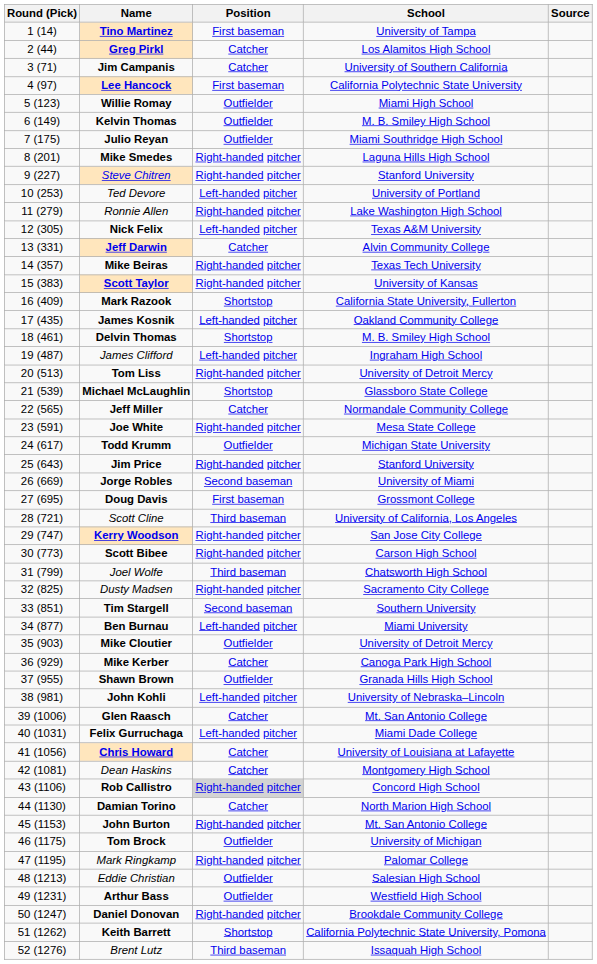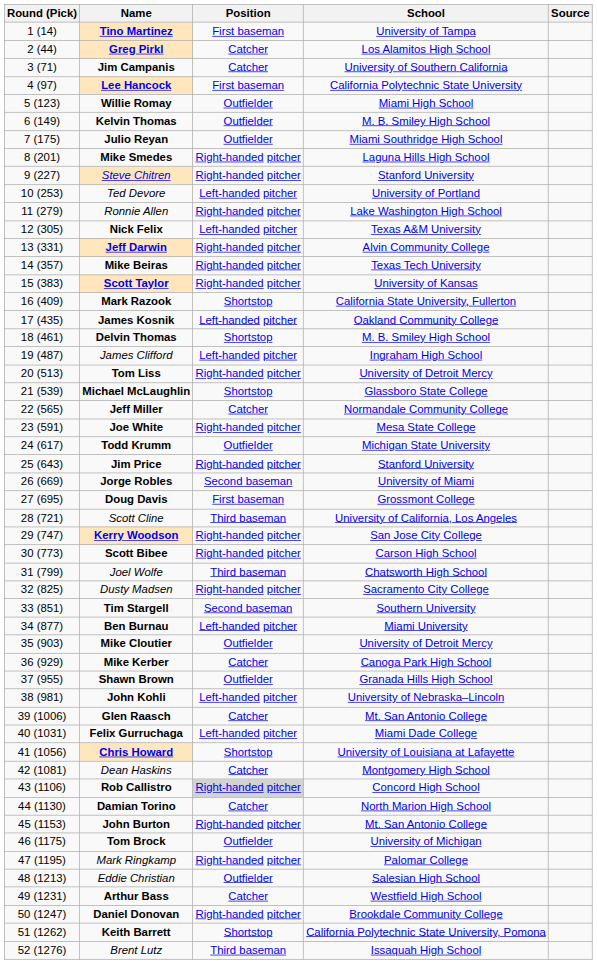Jeff Darwin | Position: Catcher -> Right-handed pitcher
Chris Howard | Position: Catcher -> Shortstop
Arthur Bass | Position: Outfielder -> Catcher
